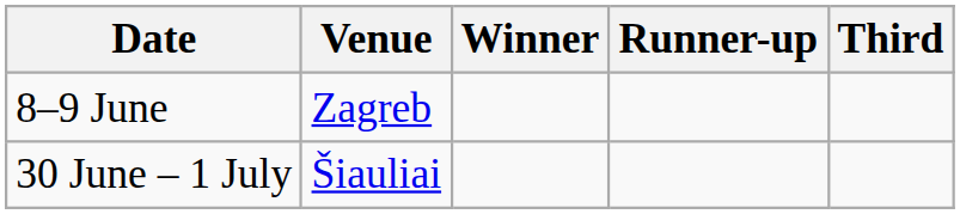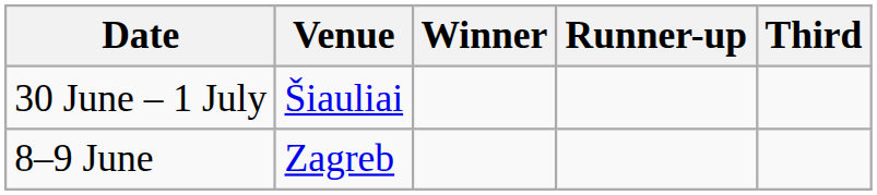rows swapped: 8–9 June <-> 30 June – 1 July
